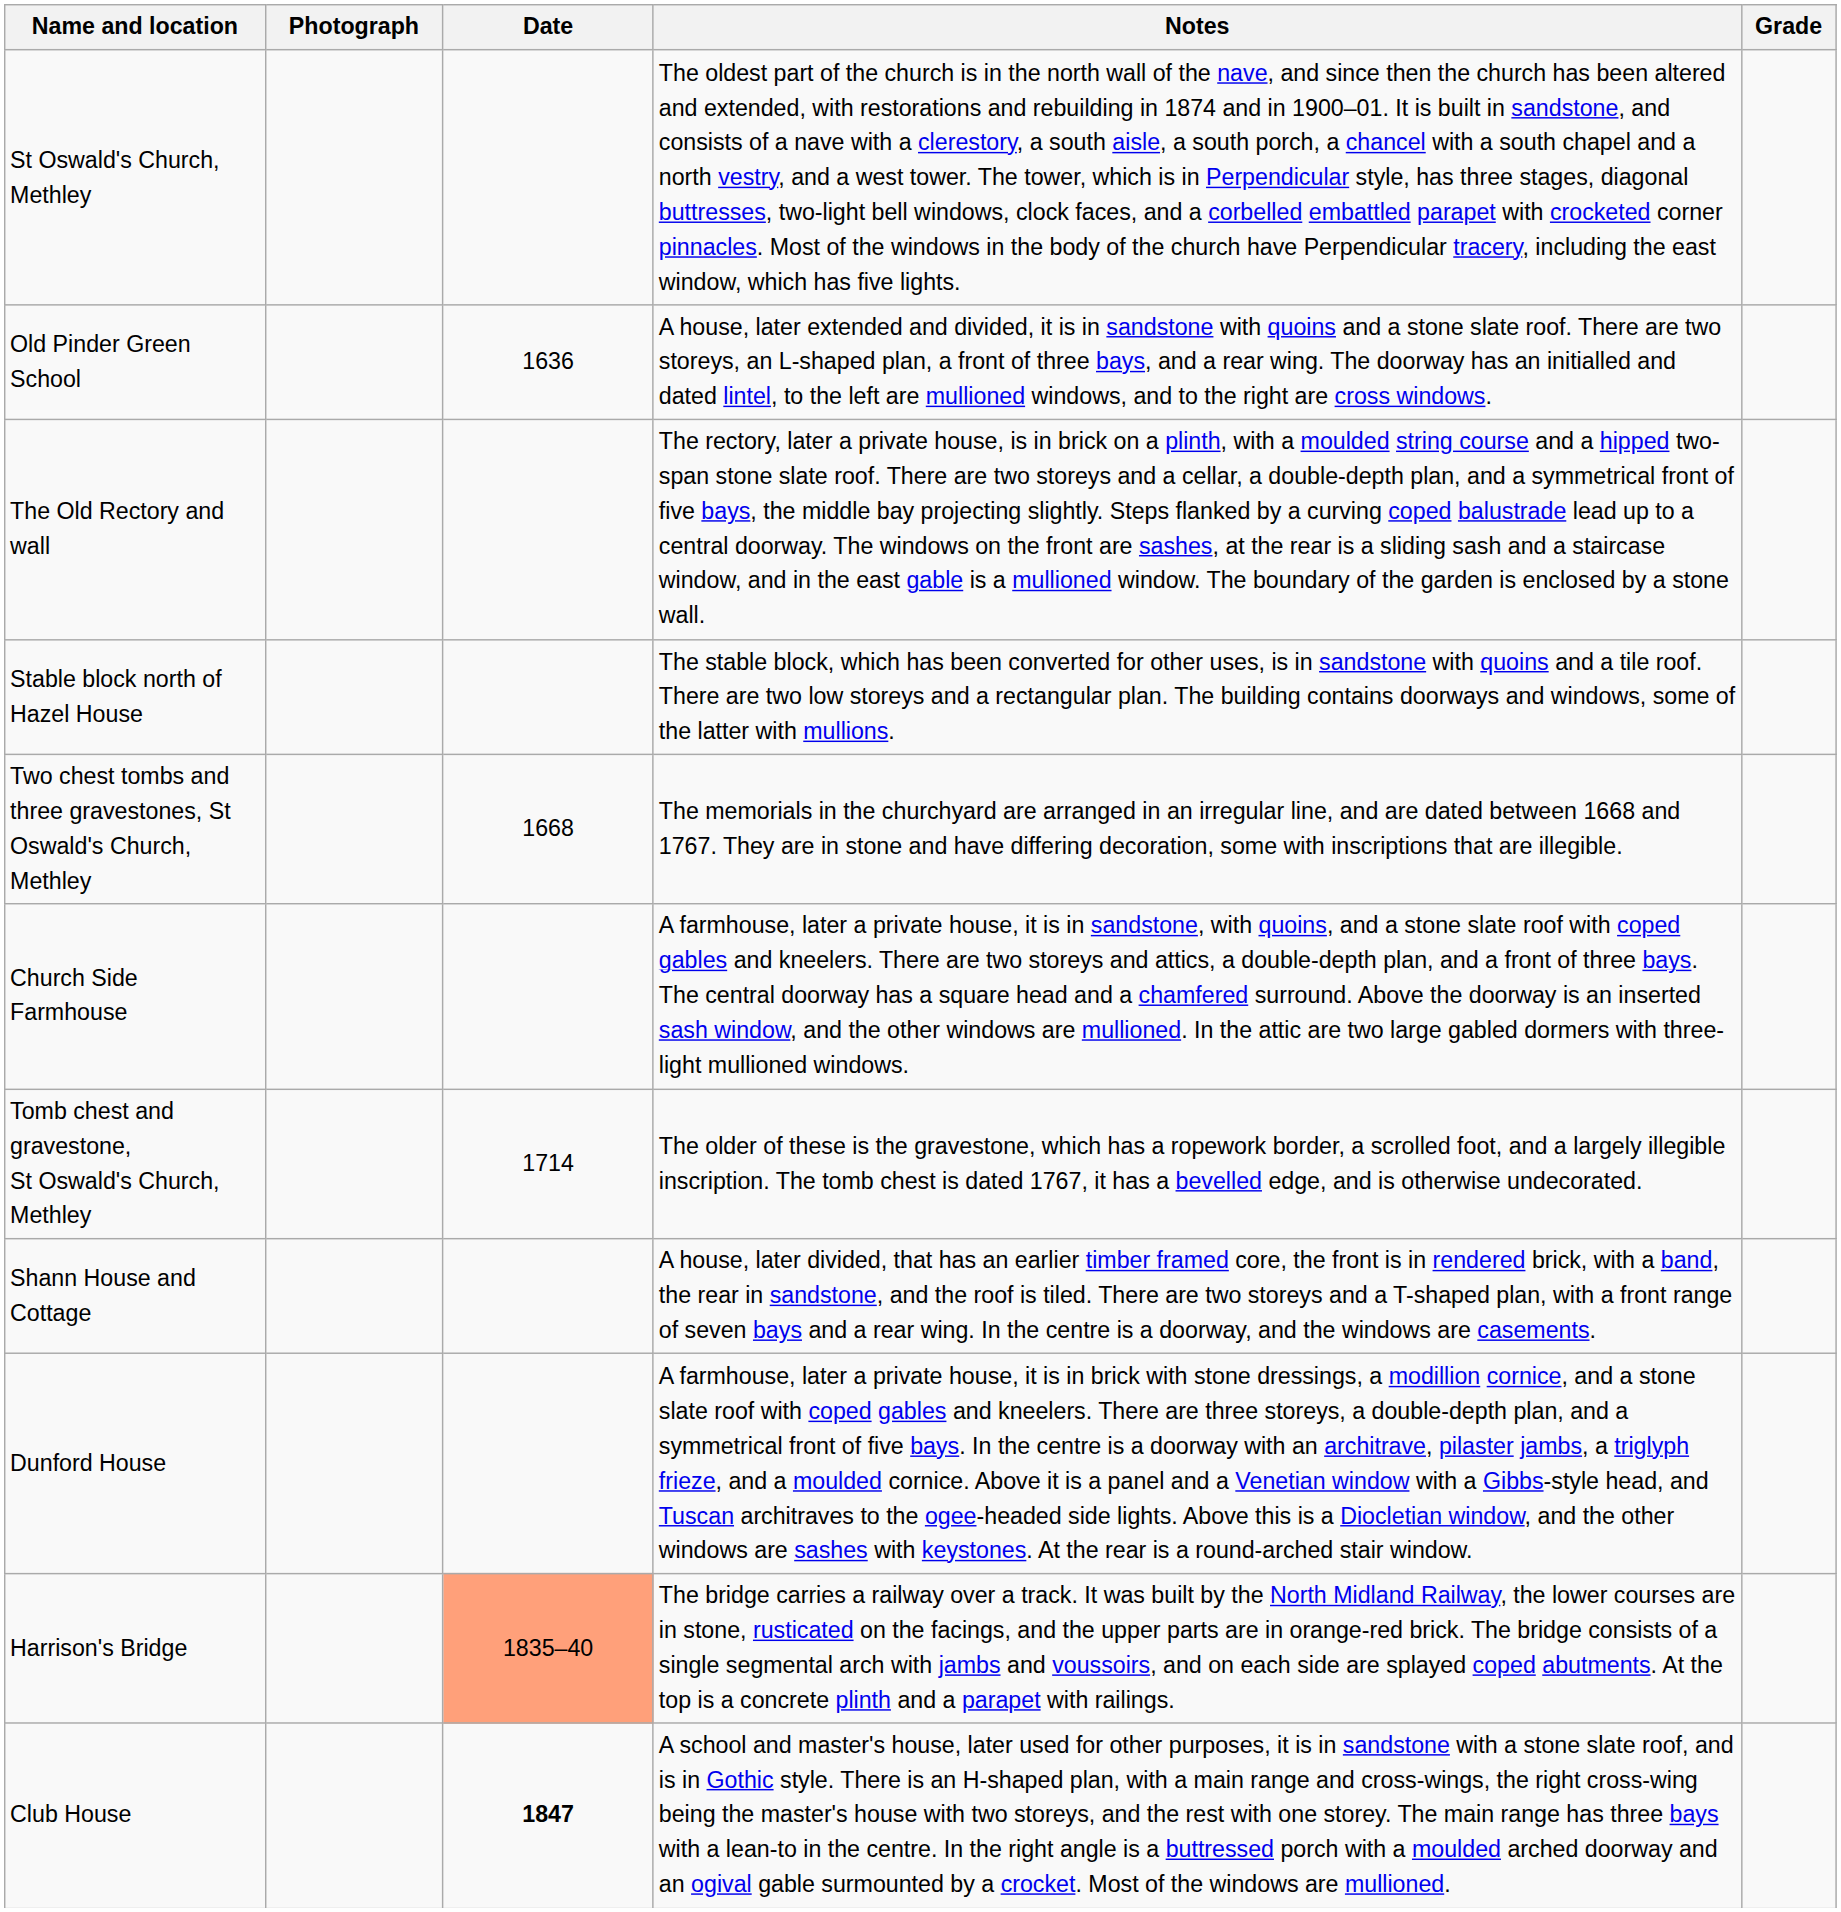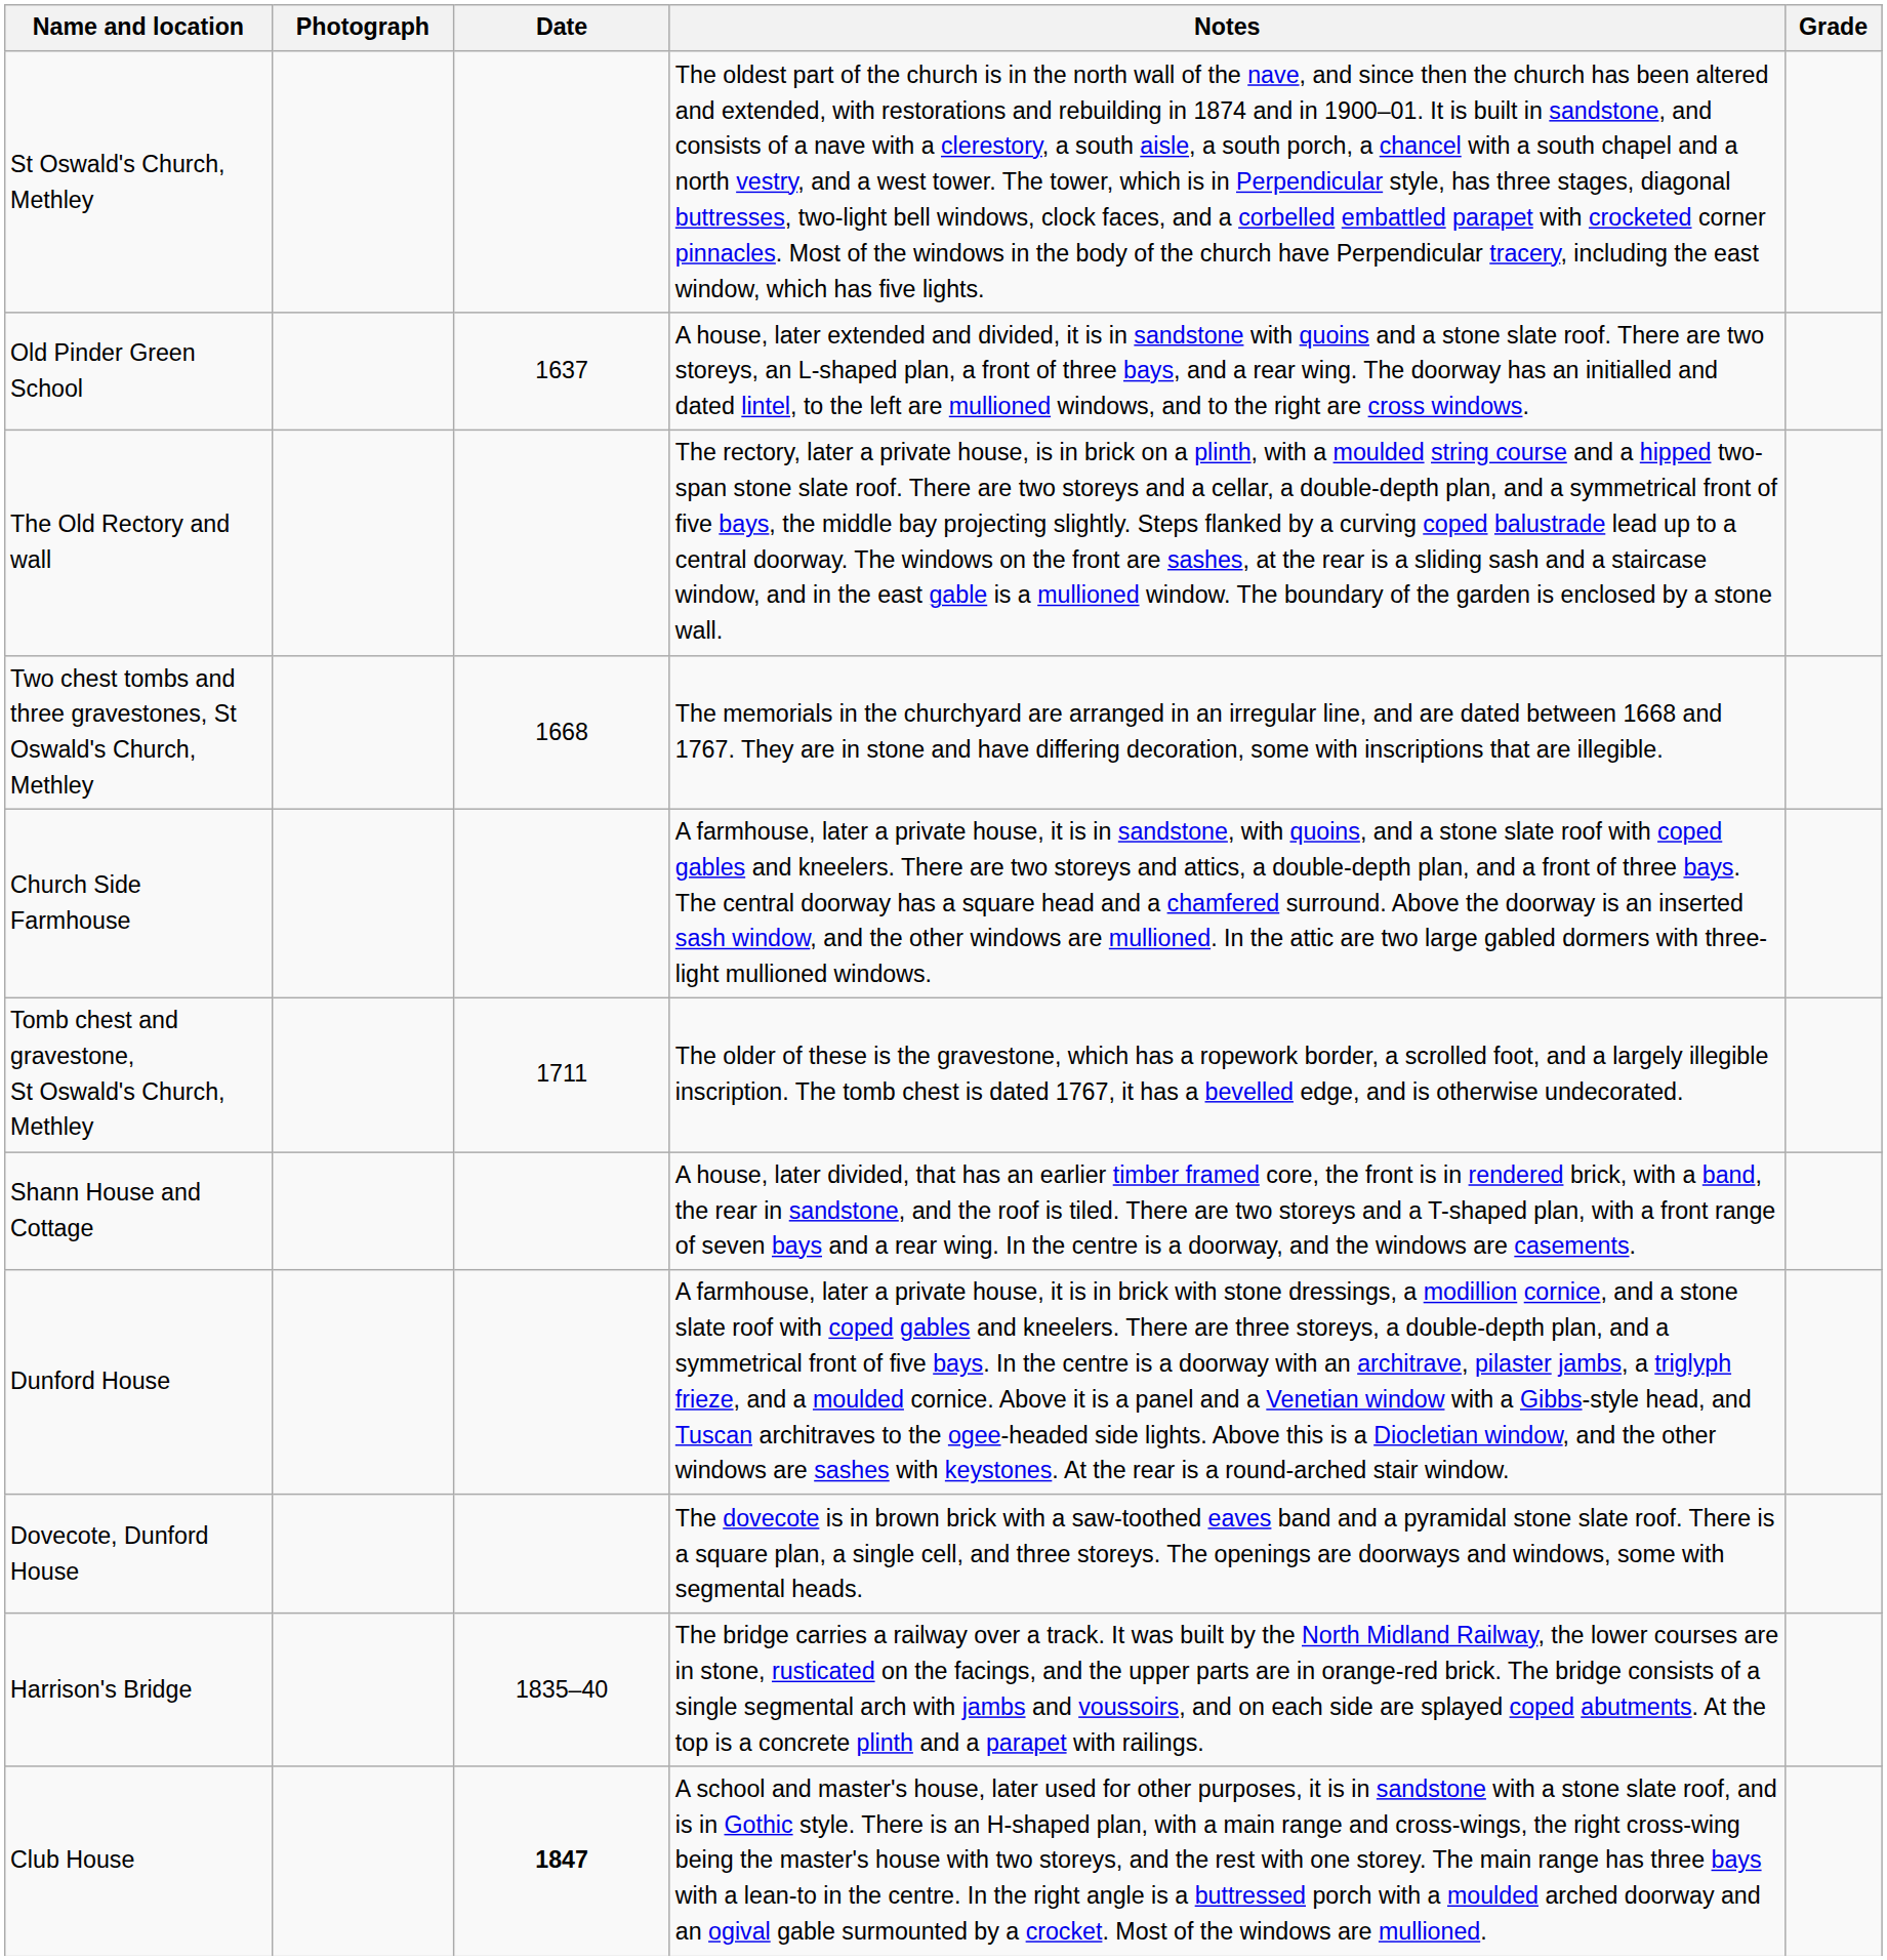Old Pinder Green School | Date: 1636 -> 1637
- row: Stable block north of Hazel House | The stable block, which has been converted for other uses, is in sandstone with quoins and a tile roof. There are two low storeys and a rectangular plan. The building contains doorways and windows, some of the latter with mullions.
Tomb chest and gravestone, St Oswald's Church, Methley | Date: 1714 -> 1711
+ row: Dovecote, Dunford House | The dovecote is in brown brick with a saw-toothed eaves band and a pyramidal stone slate roof. There is a square plan, a single cell, and three storeys. The openings are doorways and windows, some with segmental heads.
Harrison's Bridge | Date: lightsalmon background -> no background
